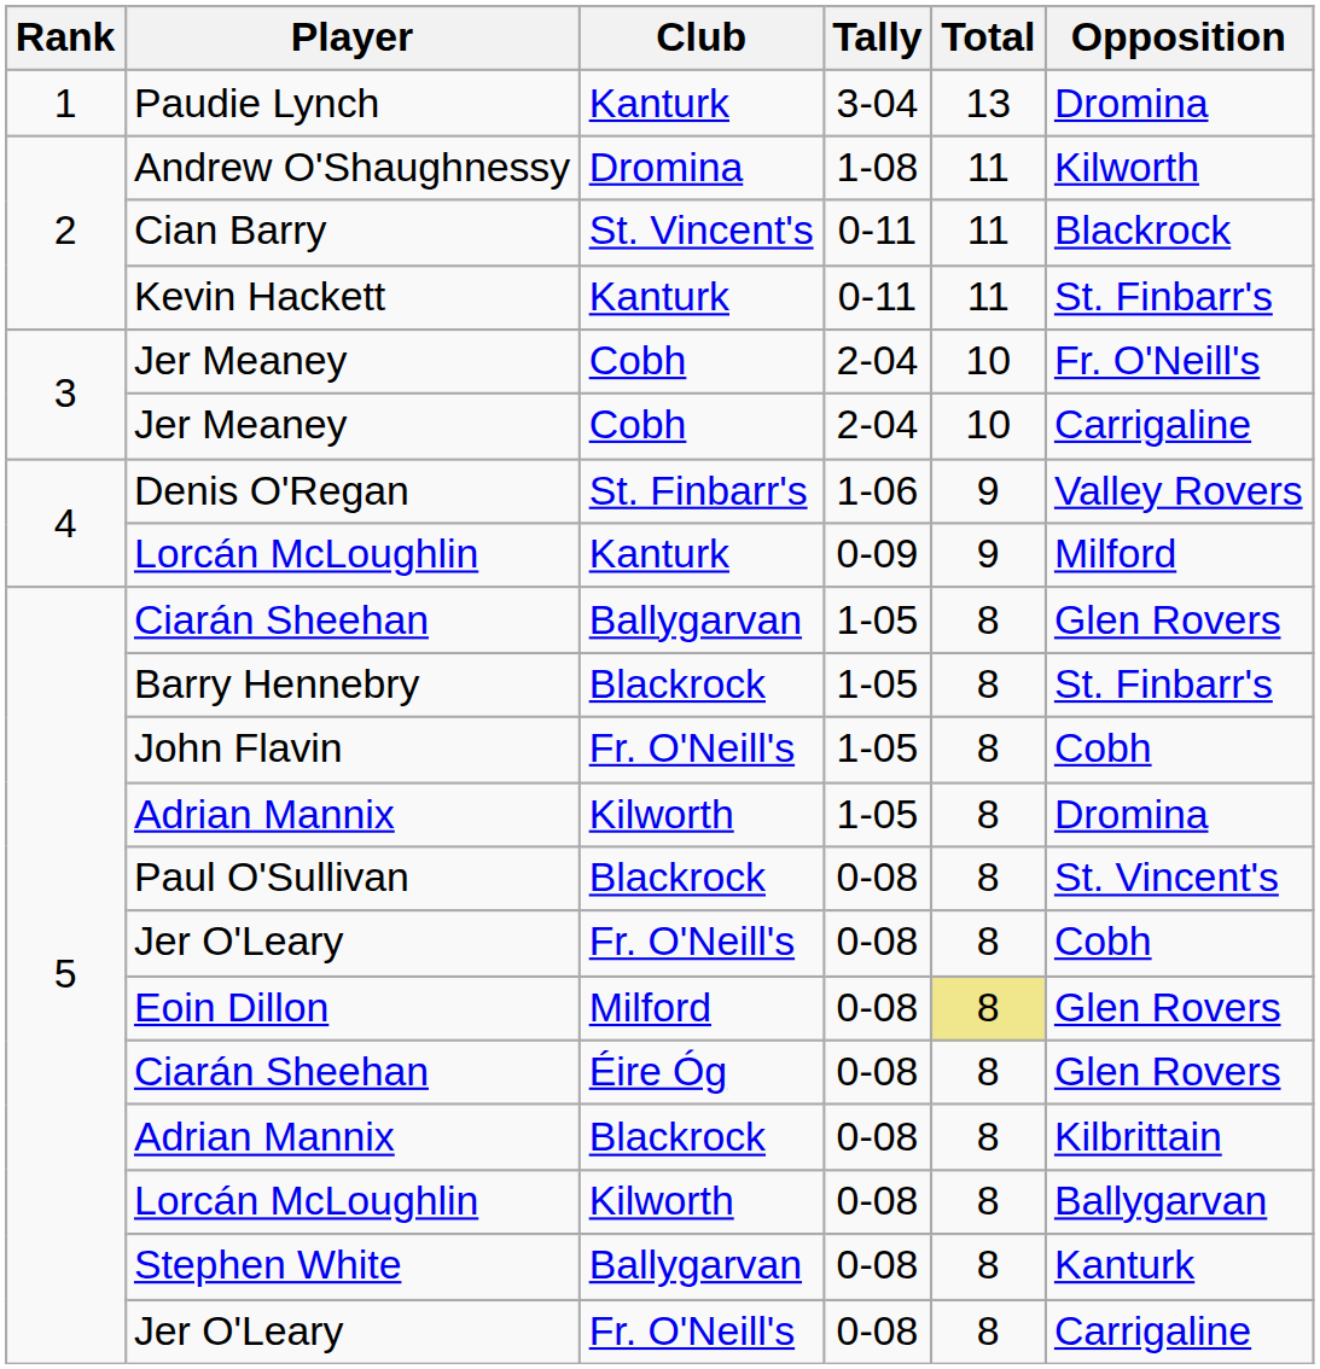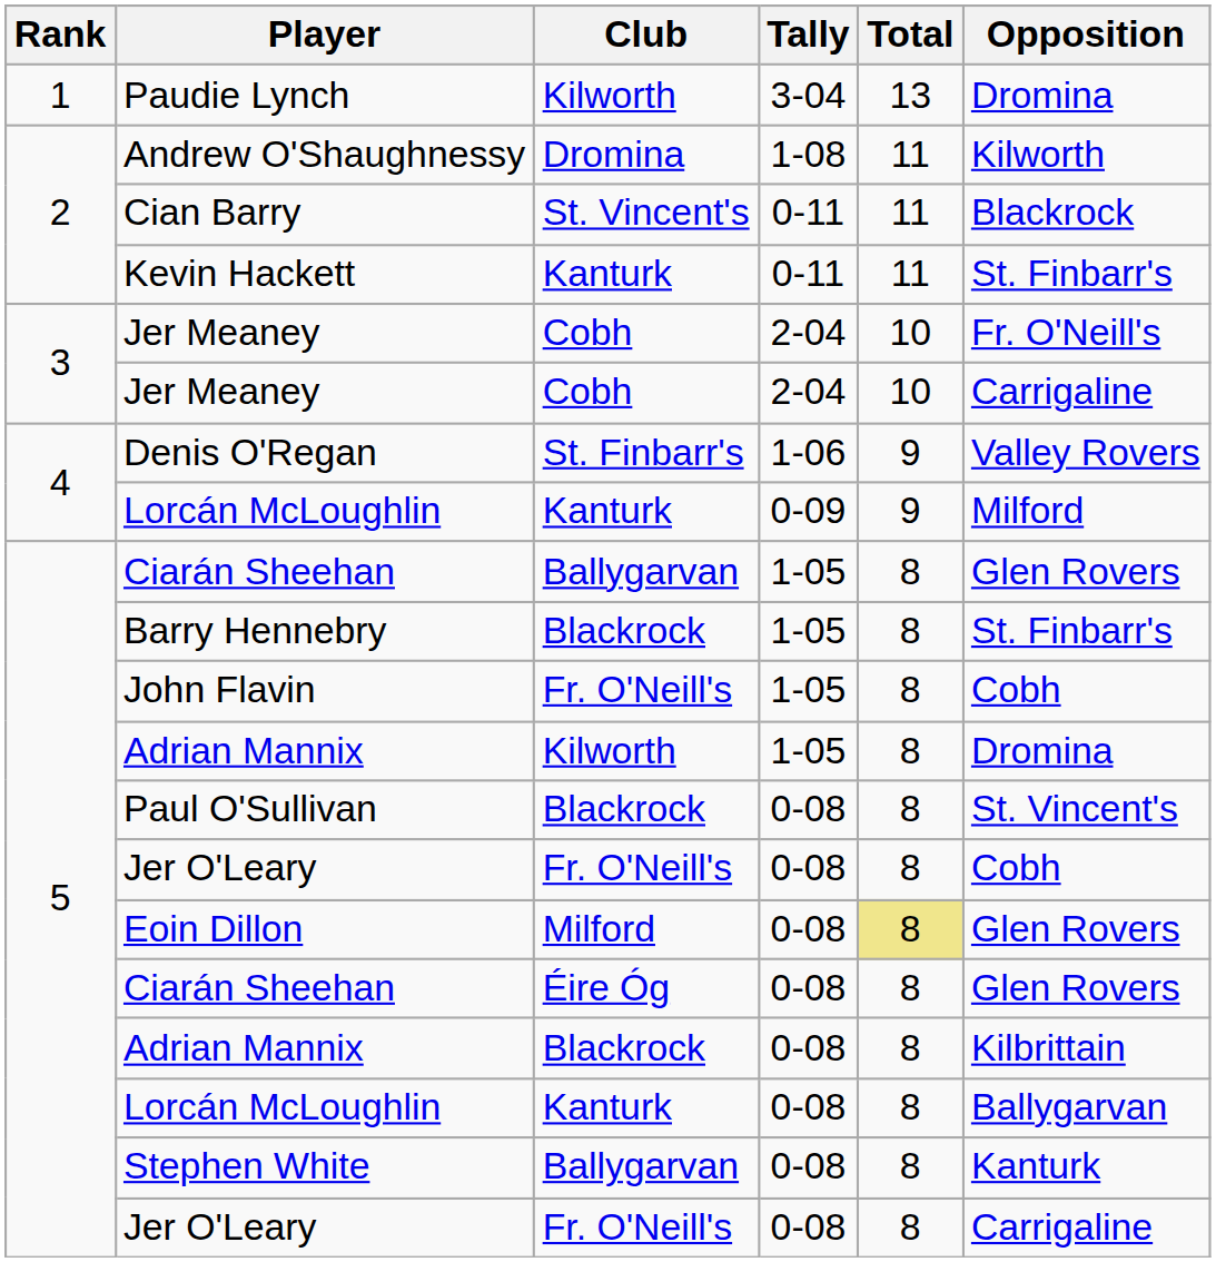Paudie Lynch | Club: Kanturk -> Kilworth
Lorcán McLoughlin / 0-08 | Club: Kilworth -> Kanturk
